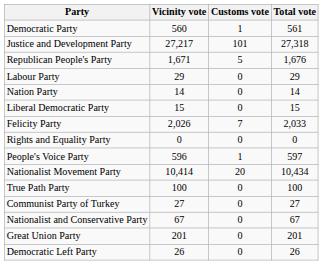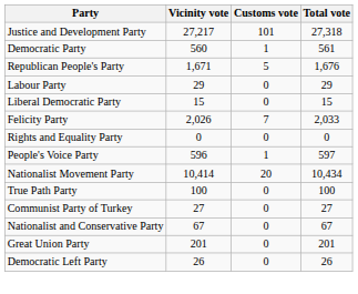rows swapped: Justice and Development Party <-> Democratic Party
- row: Nation Party | 14 | 0 | 14
